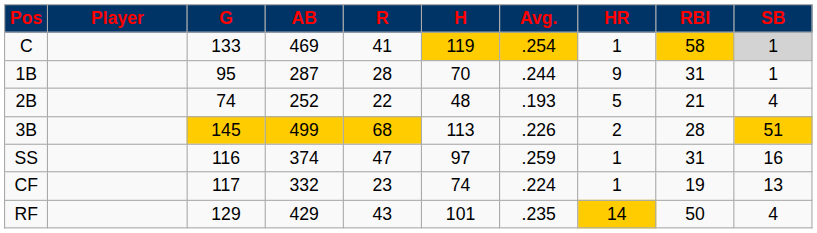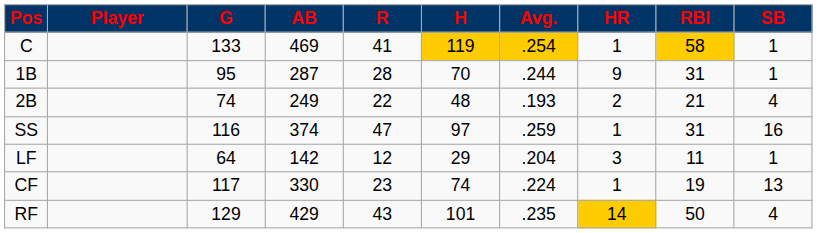C | SB: lightgrey background -> no background
2B | AB: 252 -> 249
2B | HR: 5 -> 2
- row: 3B | 145 | 499 | 68 | 113 | .226 | 2 | 28 | 51
+ row: LF | 64 | 142 | 12 | 29 | .204 | 3 | 11 | 1
CF | AB: 332 -> 330
